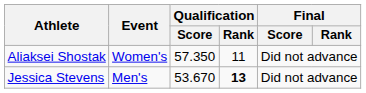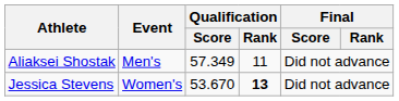Aliaksei Shostak | Event: Women's -> Men's
Aliaksei Shostak | Qualification / Score: 57.350 -> 57.349
Jessica Stevens | Event: Men's -> Women's
